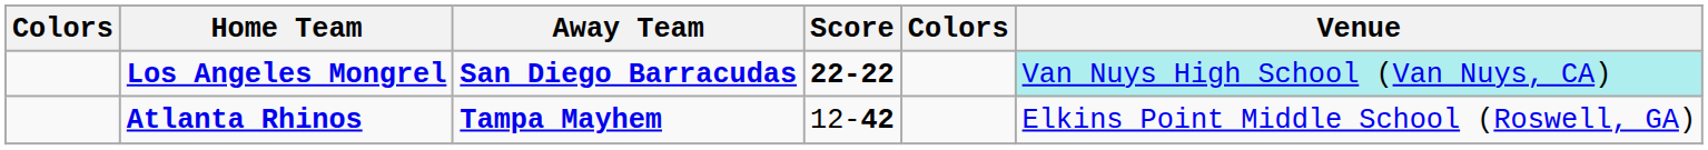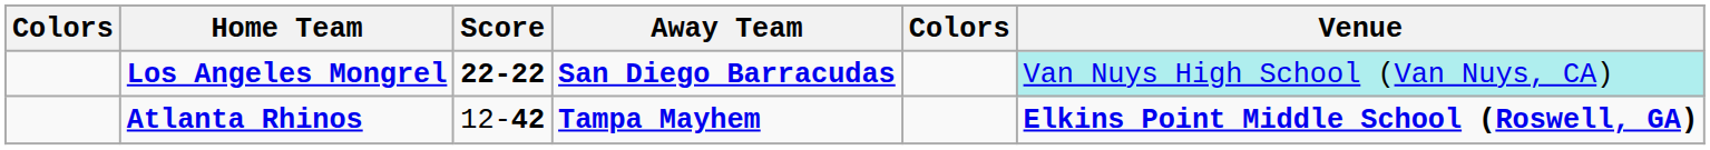columns swapped: Score <-> Away Team
Atlanta Rhinos | Venue: normal -> bold
